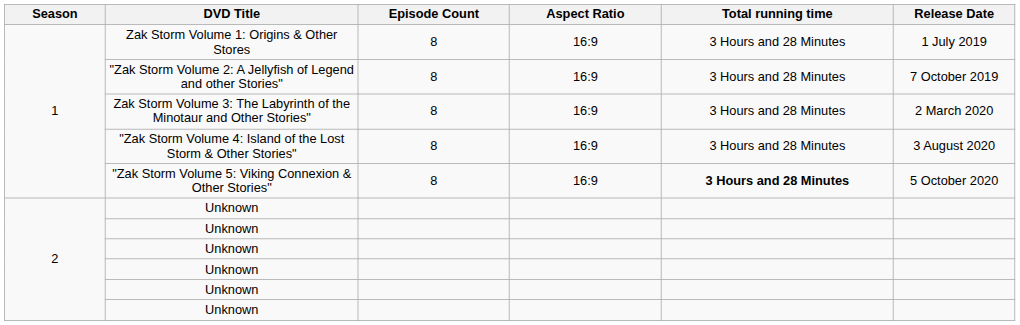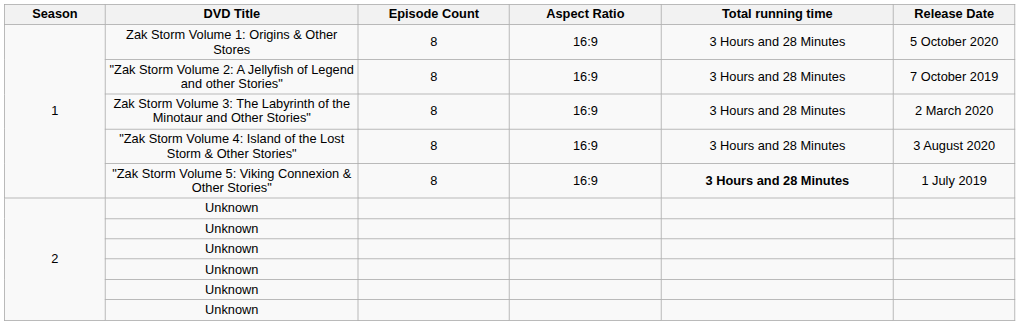Zak Storm Volume 1: Origins & Other Stores | Release Date: 1 July 2019 -> 5 October 2020
"Zak Storm Volume 5: Viking Connexion & Other Stories" | Release Date: 5 October 2020 -> 1 July 2019
